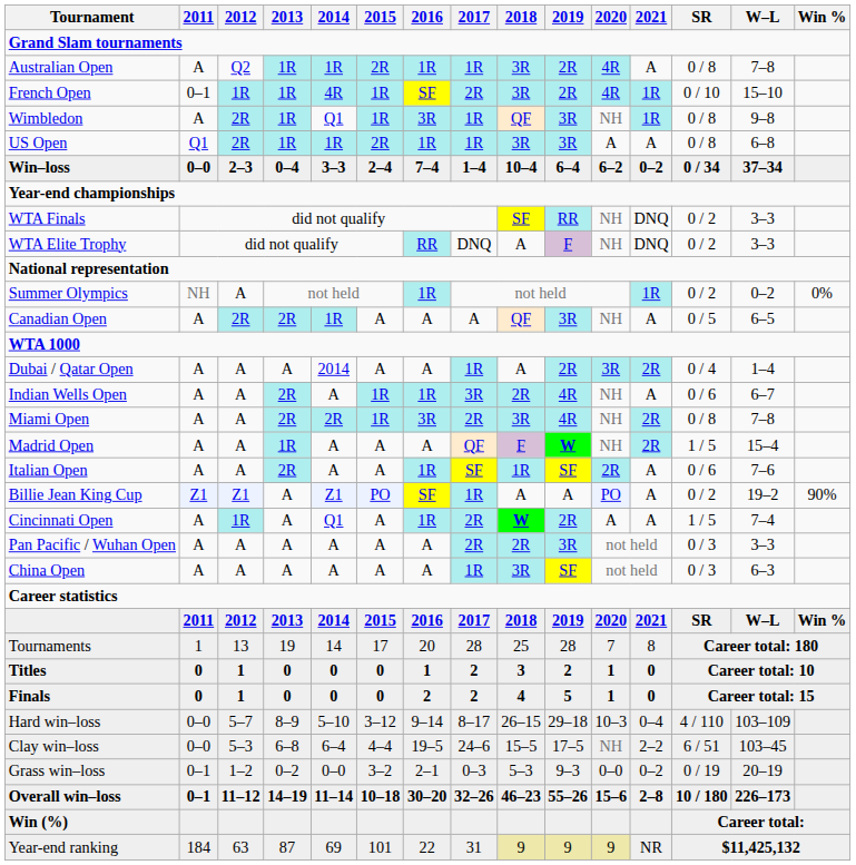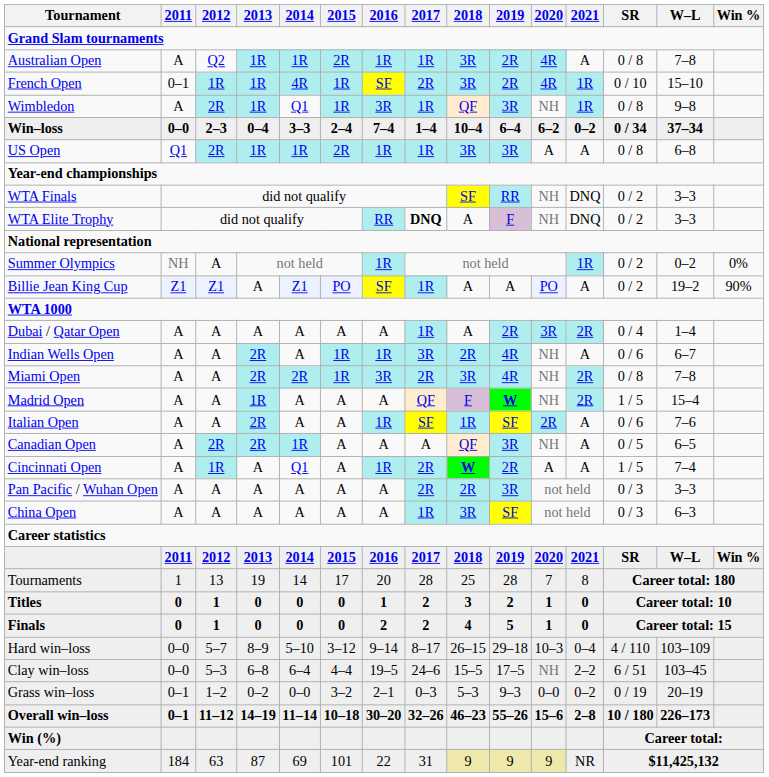rows swapped: US Open <-> Win–loss
WTA Elite Trophy | 2017: normal -> bold
rows swapped: Billie Jean King Cup <-> Canadian Open
Dubai / Qatar Open | 2014: 2014 -> A
